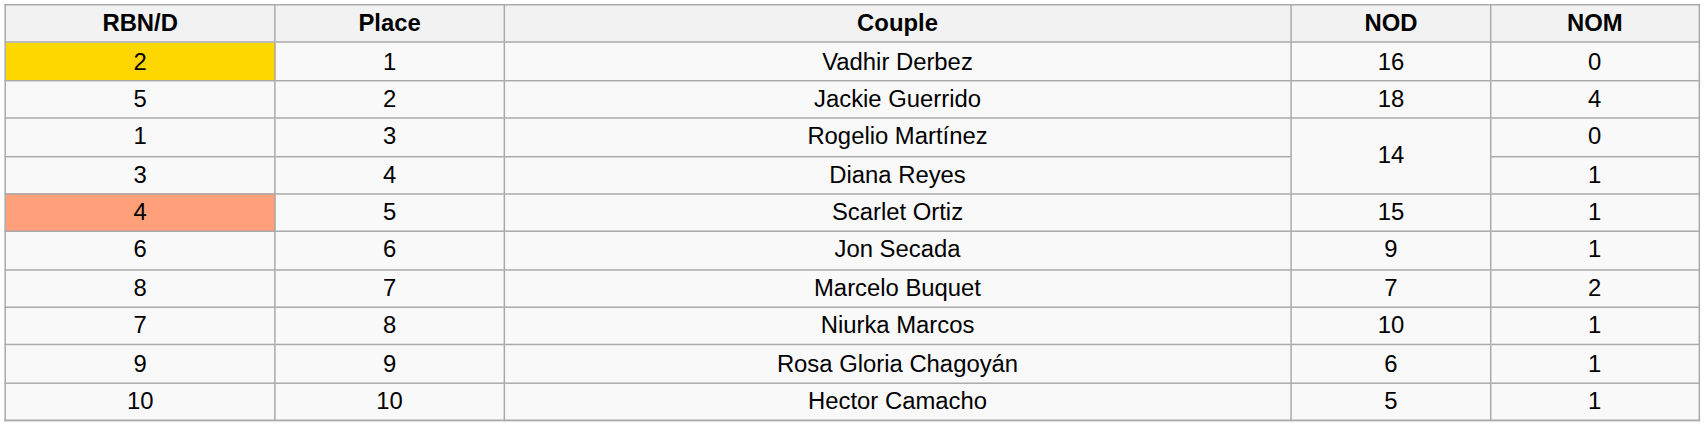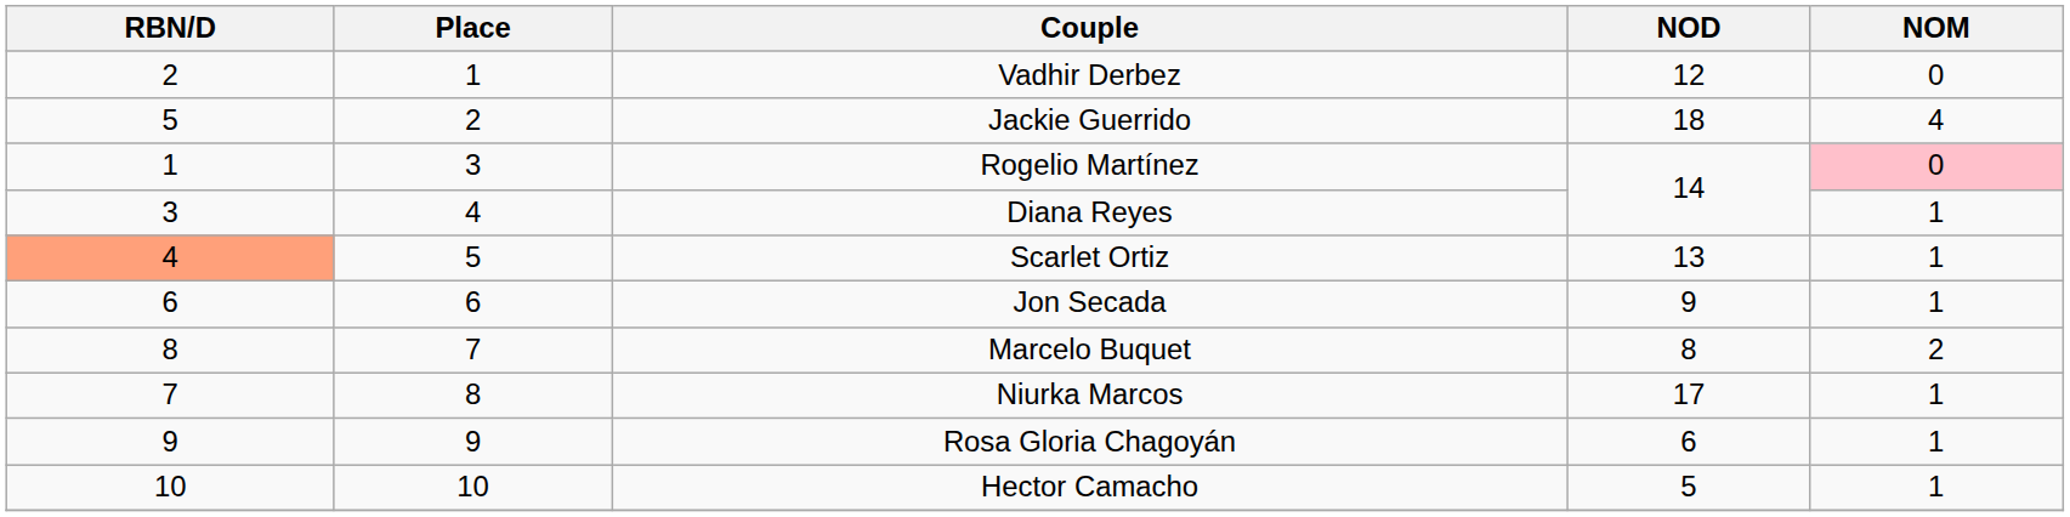Vadhir Derbez | RBN/D: gold background -> no background
Vadhir Derbez | NOD: 16 -> 12
Rogelio Martínez | NOM: no background -> pink background
Scarlet Ortiz | NOD: 15 -> 13
Marcelo Buquet | NOD: 7 -> 8
Niurka Marcos | NOD: 10 -> 17
